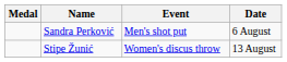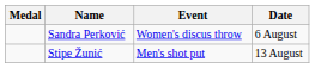Sandra Perković | Event: Men's shot put -> Women's discus throw
Stipe Žunić | Event: Women's discus throw -> Men's shot put
